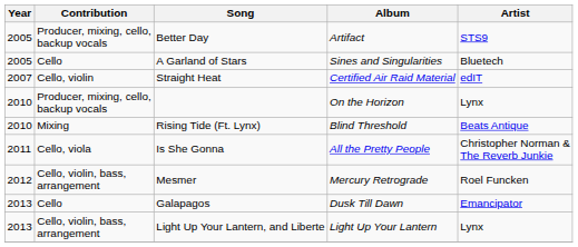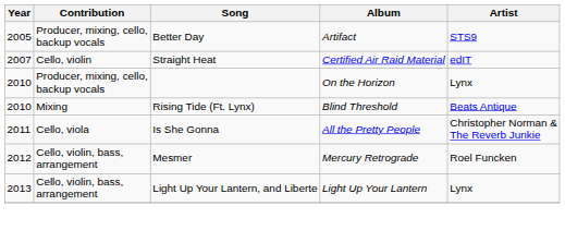- row: 2005 | Cello | A Garland of Stars | Sines and Singularities | Bluetech
- row: 2013 | Cello | Galapagos | Dusk Till Dawn | Emancipator
